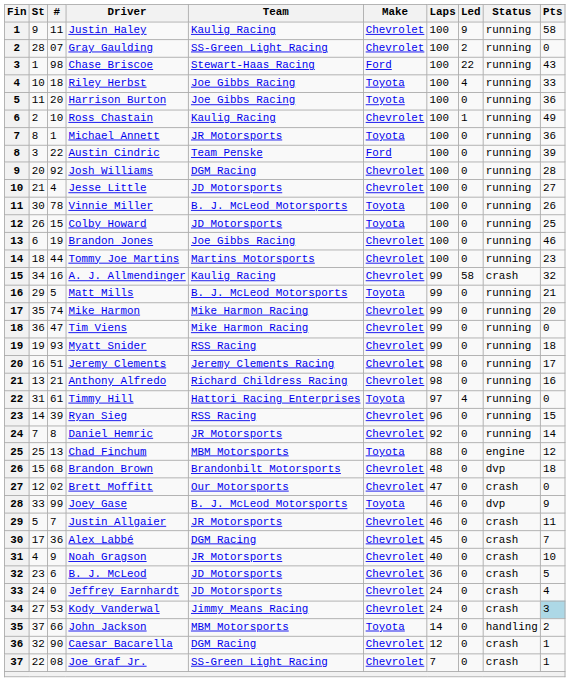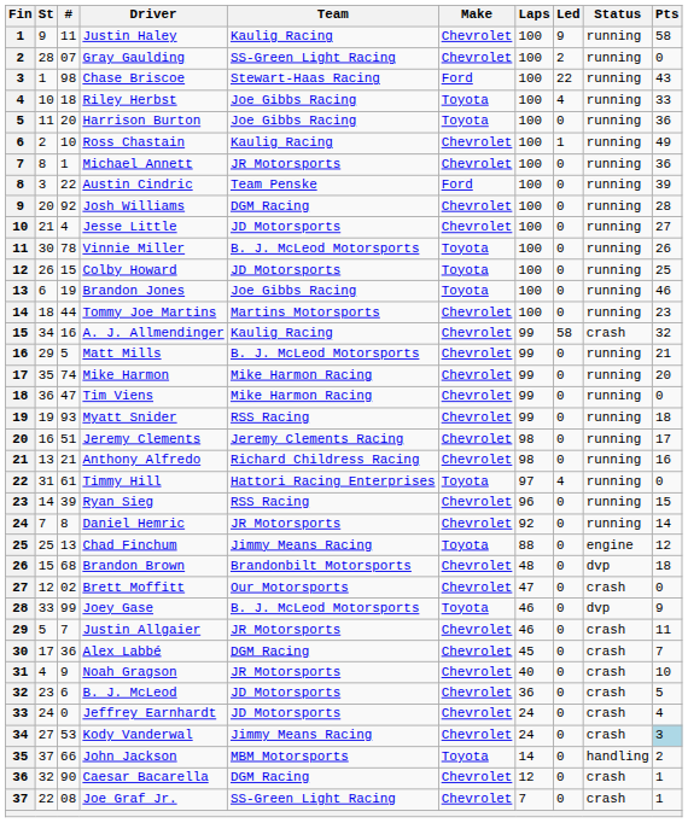Michael Annett | Make: Toyota -> Chevrolet
Brandon Jones | Make: Chevrolet -> Toyota
Matt Mills | Make: Toyota -> Chevrolet
Chad Finchum | Team: MBM Motorsports -> Jimmy Means Racing
